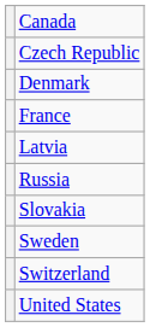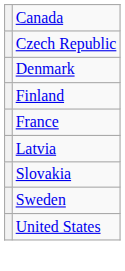+ row: Finland
- row: Russia
- row: Switzerland
